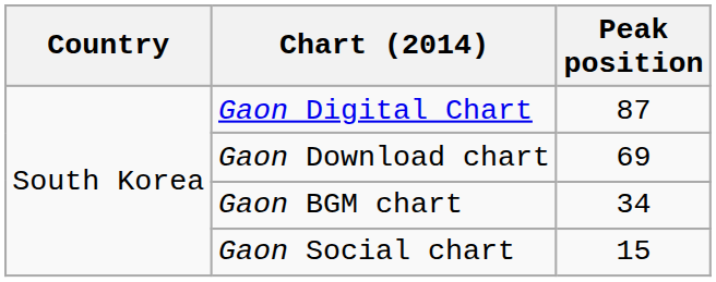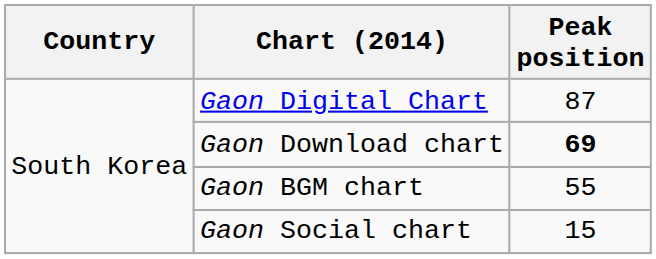Gaon Download chart | Peak position: normal -> bold
Gaon BGM chart | Peak position: 34 -> 55
